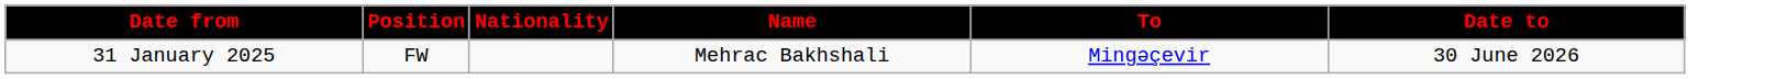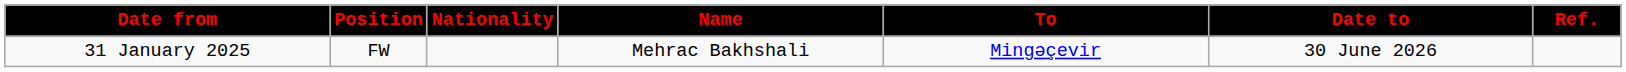+ column: Ref.
